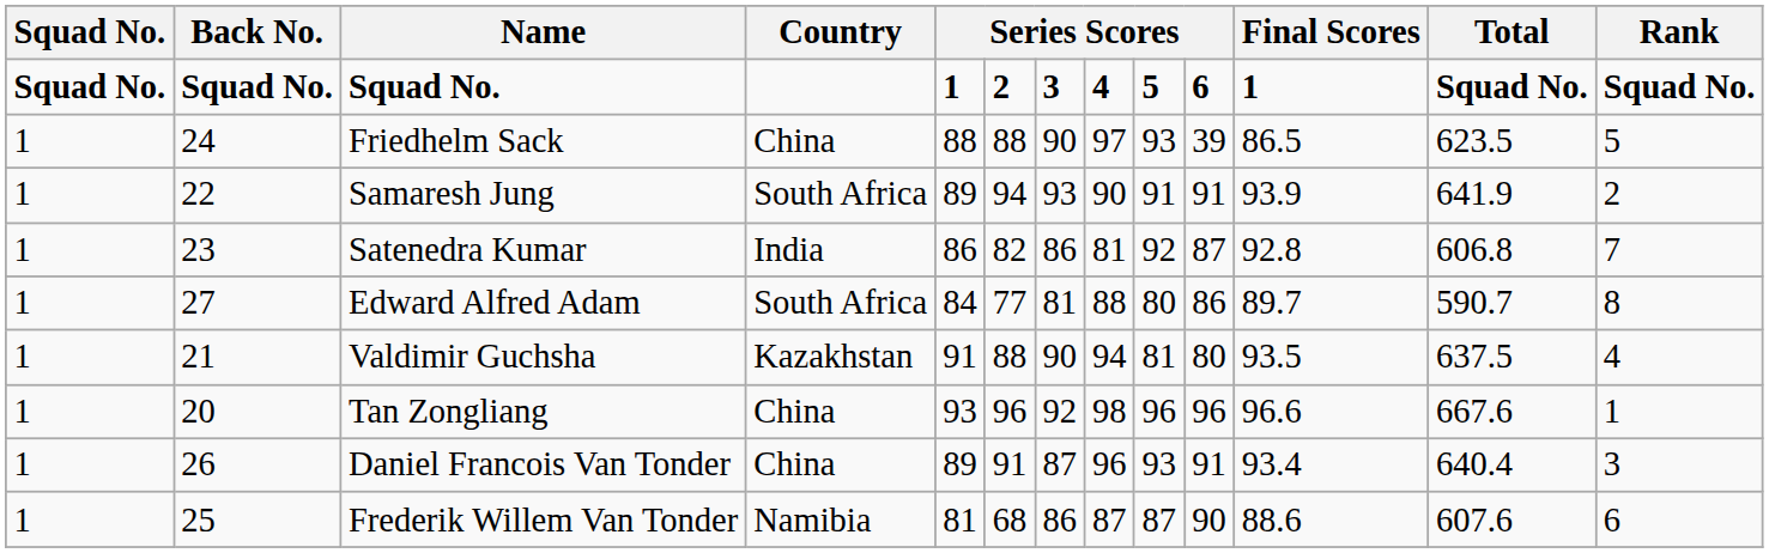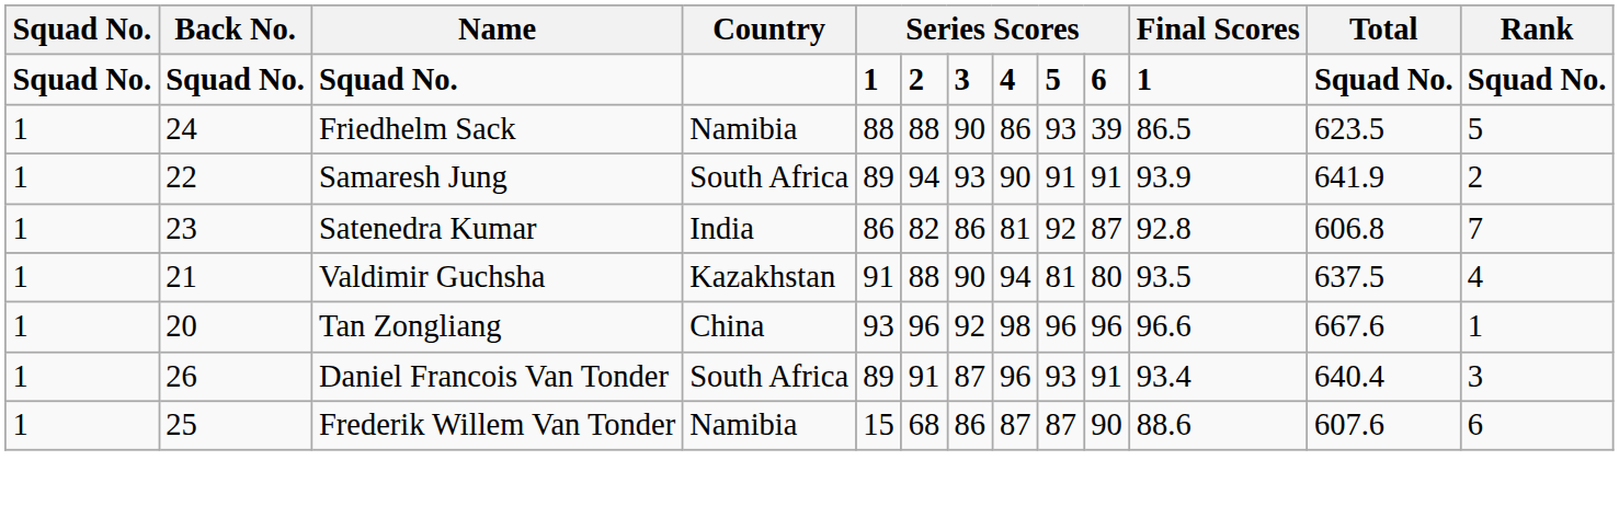Friedhelm Sack | Country: China -> Namibia
Friedhelm Sack | column 8: 97 -> 86
- row: 1 | 27 | Edward Alfred Adam | South Africa | 84 | 77 | 81 | 88 | 80 | 86 | 89.7 | 590.7 | 8
Daniel Francois Van Tonder | Country: China -> South Africa
Frederik Willem Van Tonder | column 5: 81 -> 15
